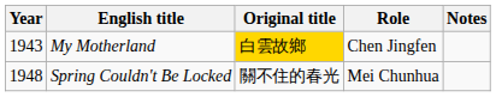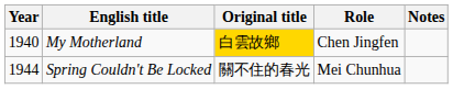My Motherland | Year: 1943 -> 1940
Spring Couldn't Be Locked | Year: 1948 -> 1944
